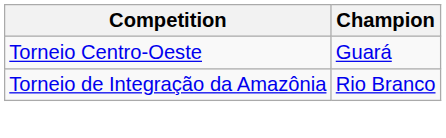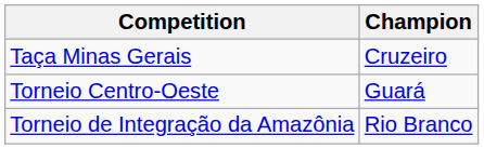+ row: Taça Minas Gerais | Cruzeiro
